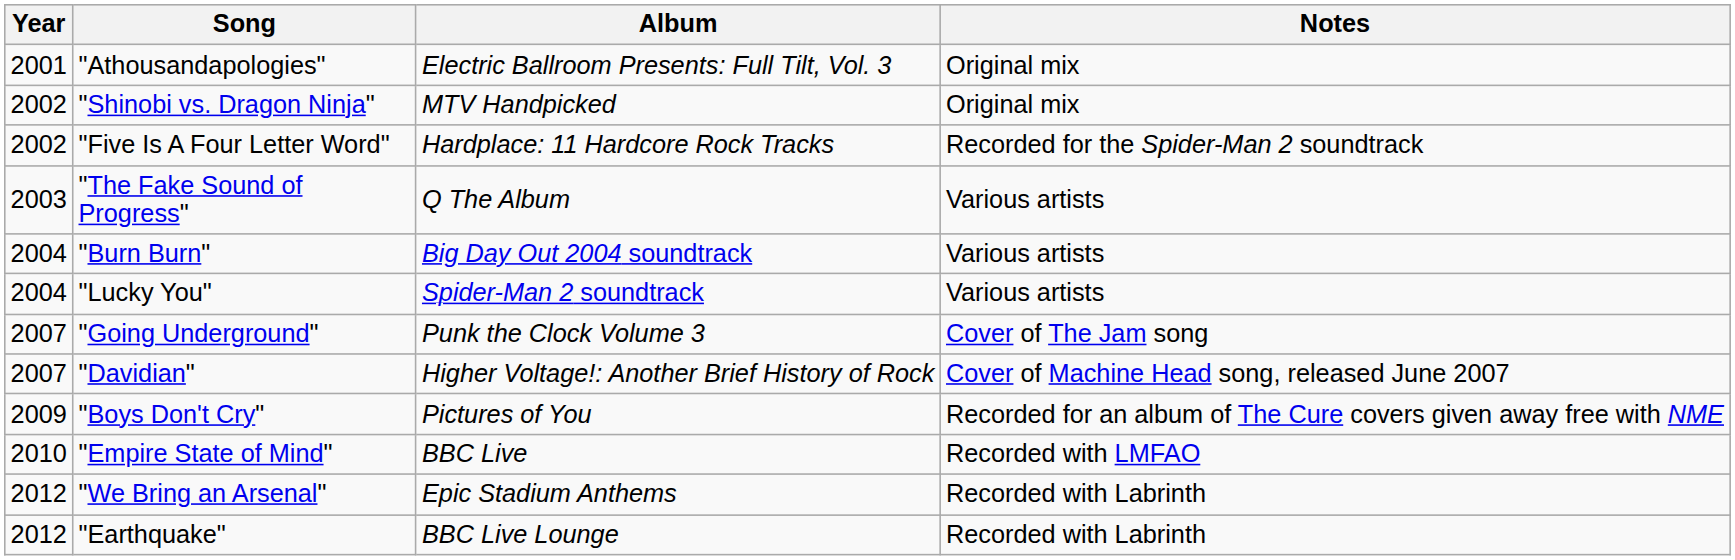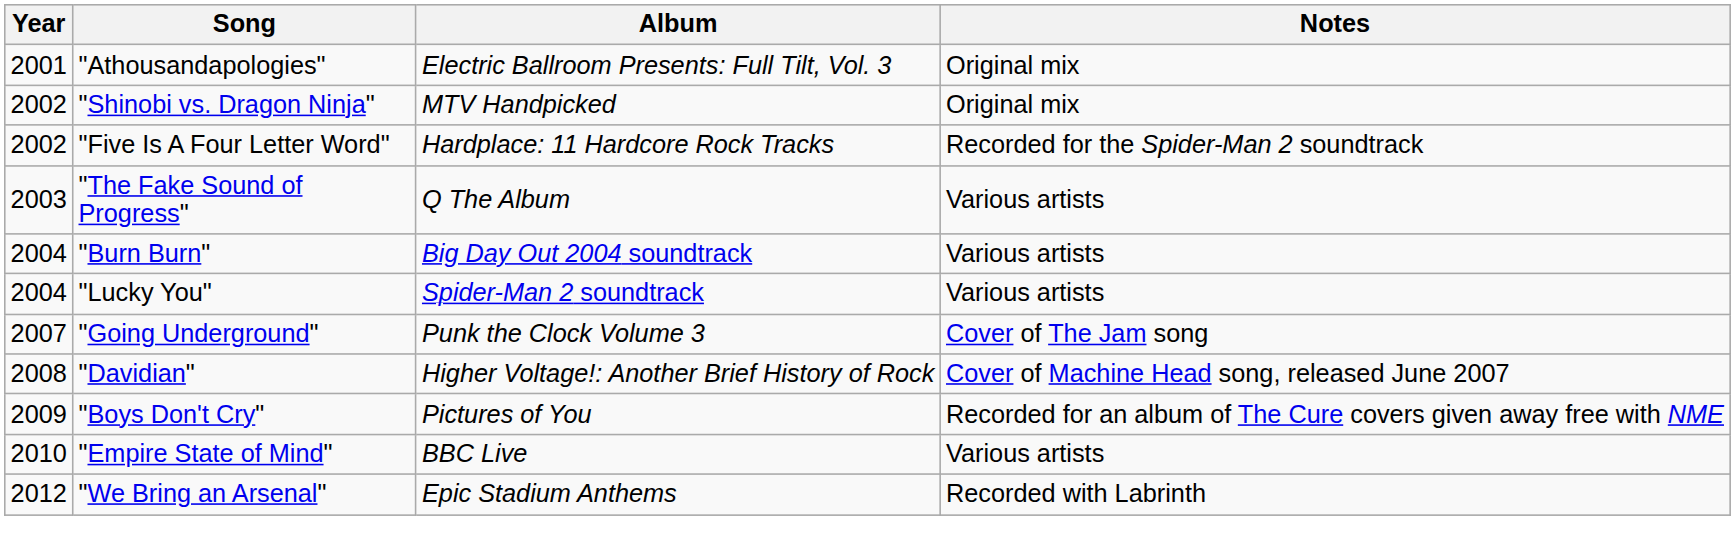"Davidian" | Year: 2007 -> 2008
"Empire State of Mind" | Notes: Recorded with LMFAO -> Various artists
- row: 2012 | "Earthquake" | BBC Live Lounge | Recorded with Labrinth
